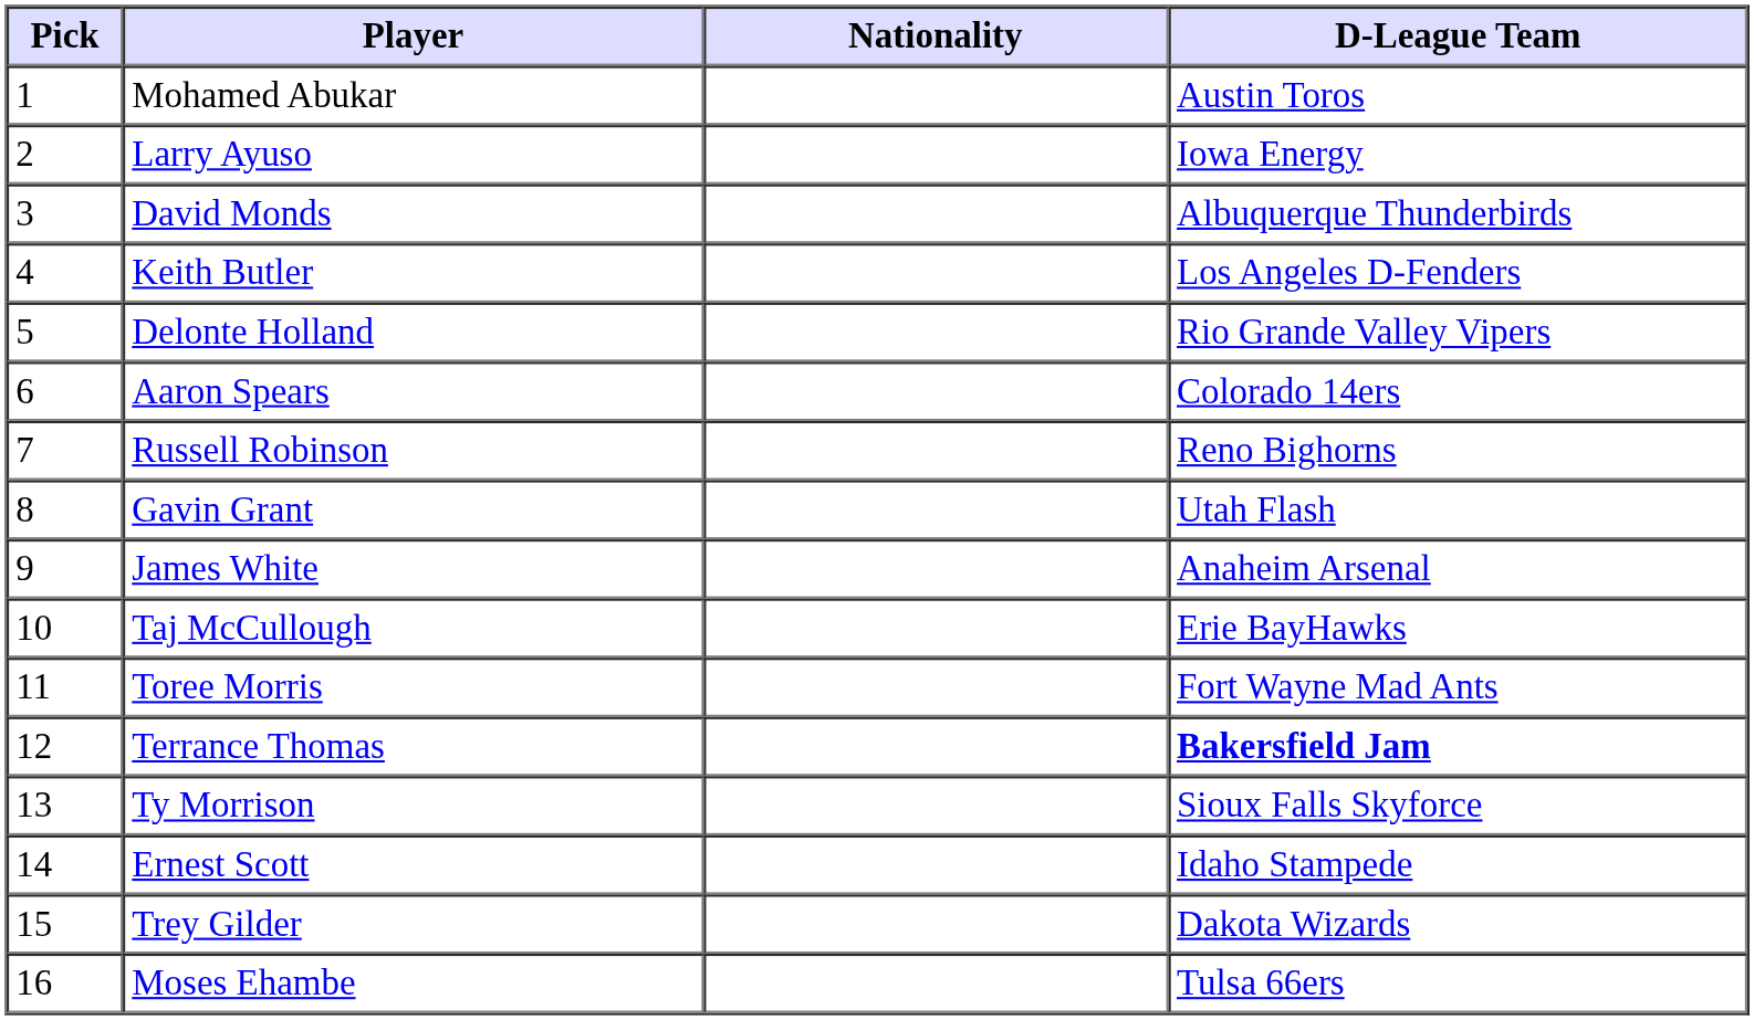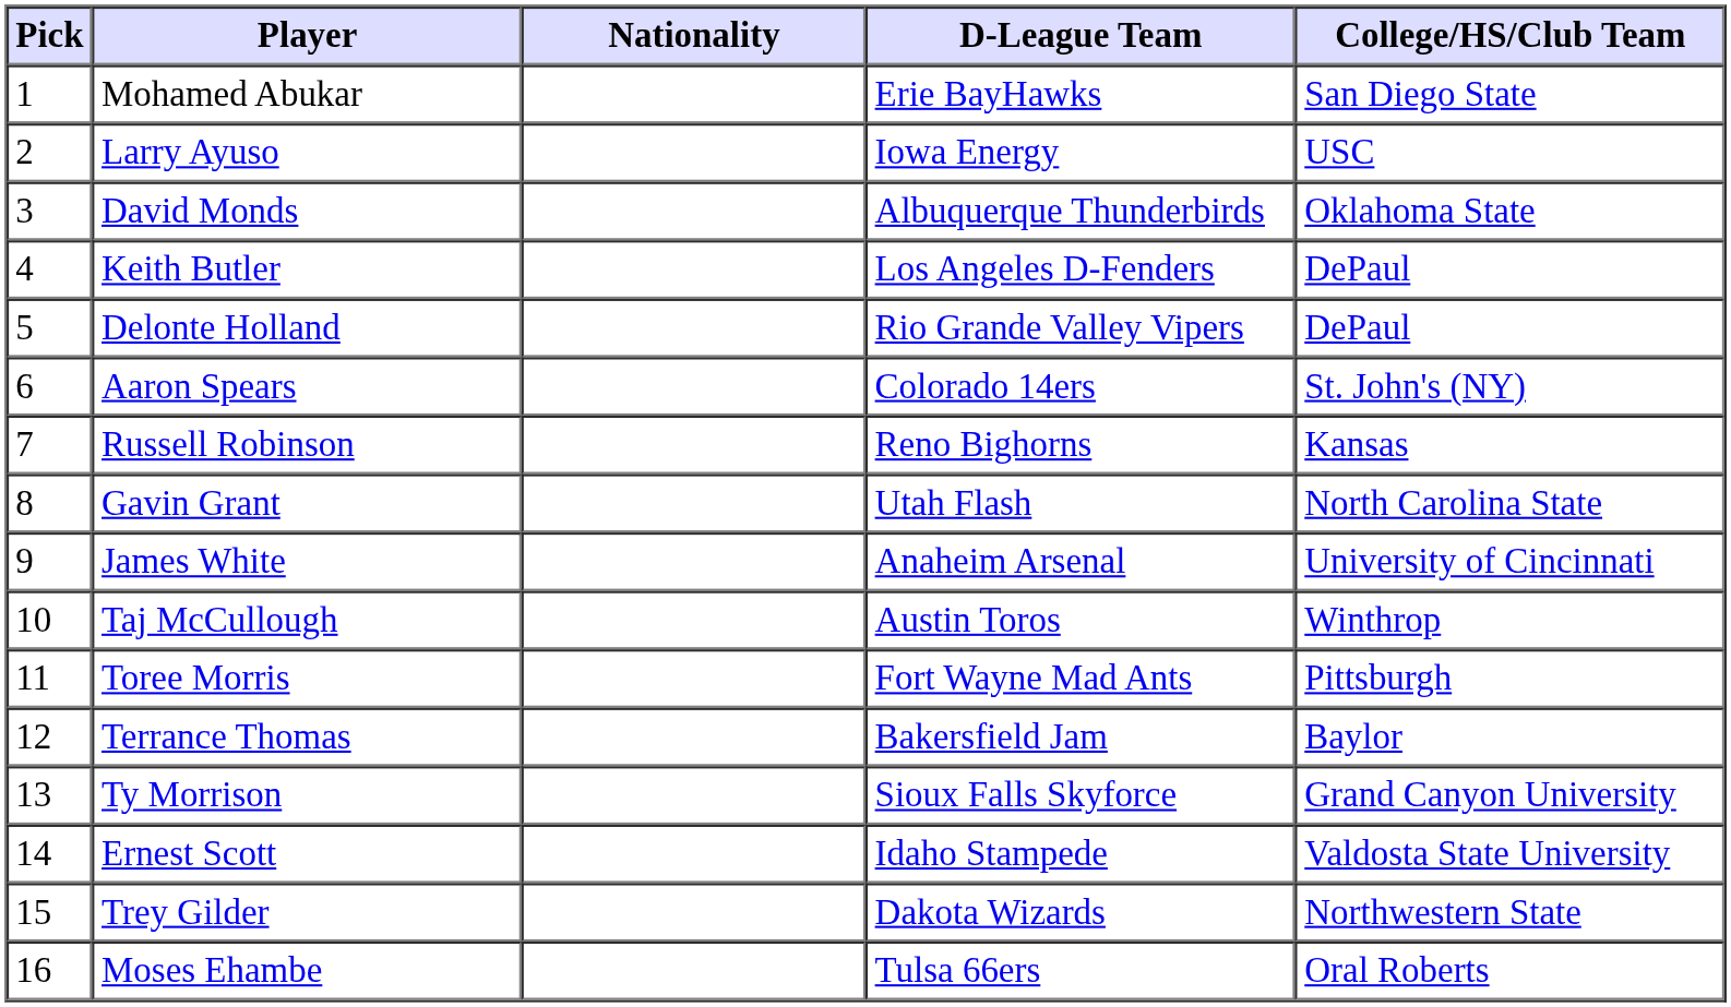+ column: College/HS/Club Team | San Diego State | USC | Oklahoma State | DePaul | DePaul | St. John's (NY) | Kansas | North Carolina State | University of Cincinnati | Winthrop | Pittsburgh | Baylor | Grand Canyon University | Valdosta State University | Northwestern State | Oral Roberts
Mohamed Abukar | D-League Team: Austin Toros -> Erie BayHawks
Taj McCullough | D-League Team: Erie BayHawks -> Austin Toros
Terrance Thomas | D-League Team: bold -> normal
